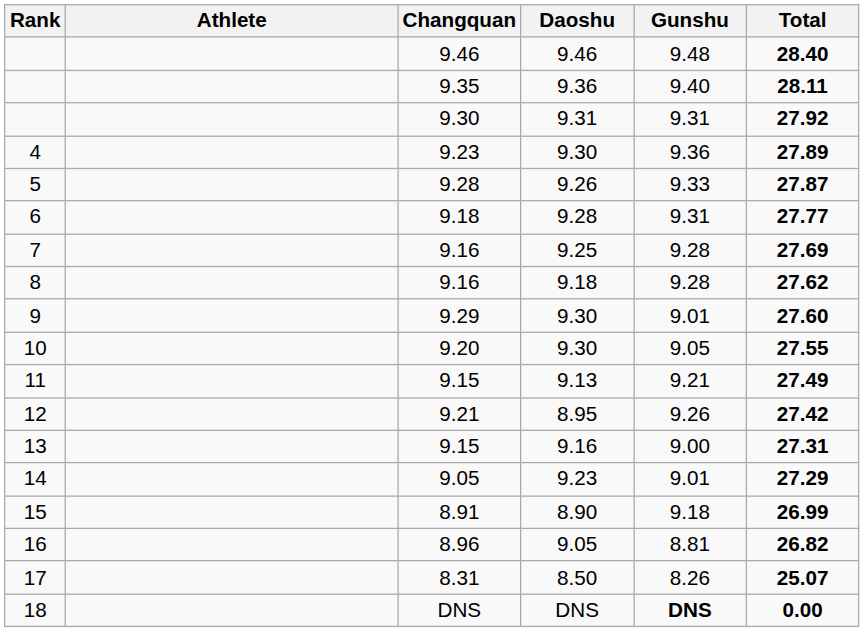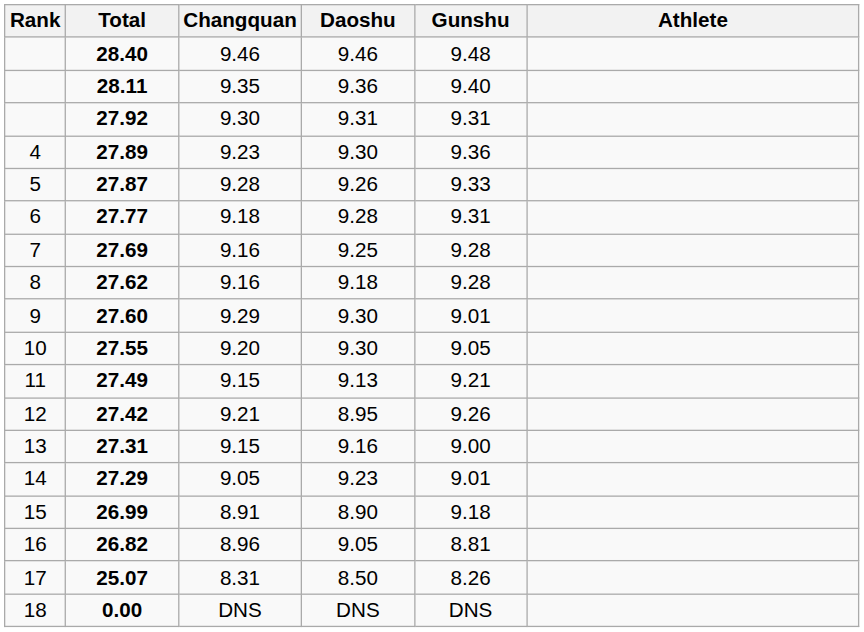columns swapped: Athlete <-> Total
18 | Gunshu: bold -> normal
